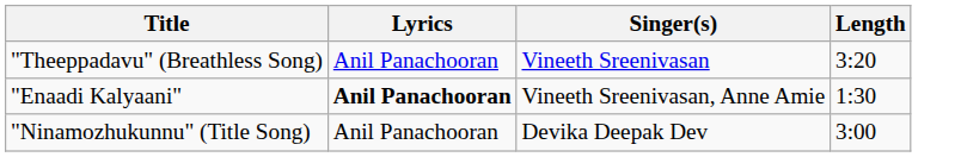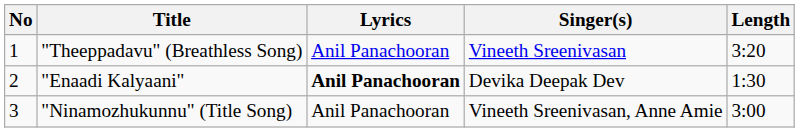+ column: No | 1 | 2 | 3
"Enaadi Kalyaani" | Singer(s): Vineeth Sreenivasan, Anne Amie -> Devika Deepak Dev
"Ninamozhukunnu" (Title Song) | Singer(s): Devika Deepak Dev -> Vineeth Sreenivasan, Anne Amie
